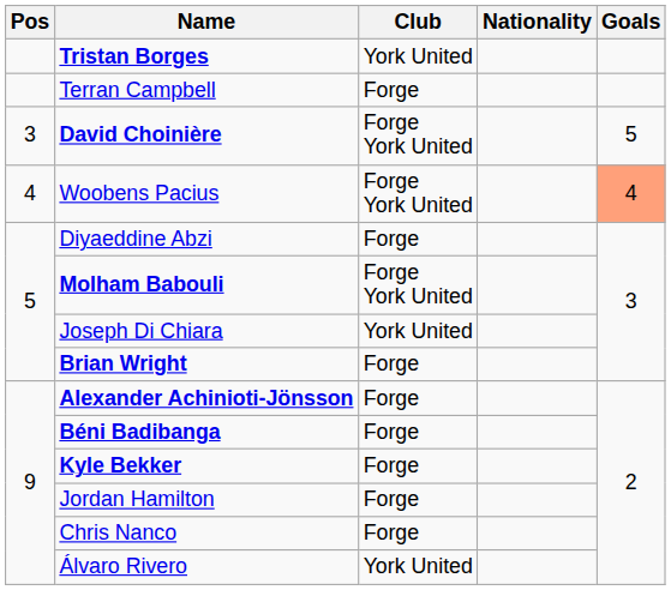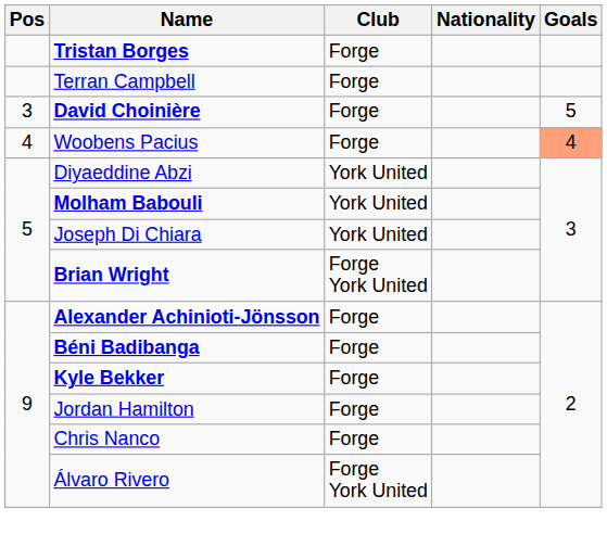Tristan Borges | Club: York United -> Forge
David Choinière | Club: Forge York United -> Forge
Woobens Pacius | Club: Forge York United -> Forge
Diyaeddine Abzi | Club: Forge -> York United
Molham Babouli | Club: Forge York United -> York United
Brian Wright | Club: Forge -> Forge York United
Álvaro Rivero | Club: York United -> Forge York United
